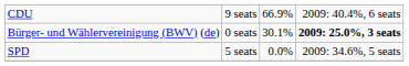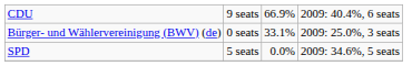Bürger- und Wählervereinigung (BWV) (de) | column 3: 30.1% -> 33.1%
Bürger- und Wählervereinigung (BWV) (de) | column 4: bold -> normal
